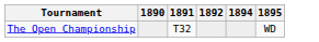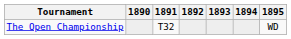+ column: 1893
